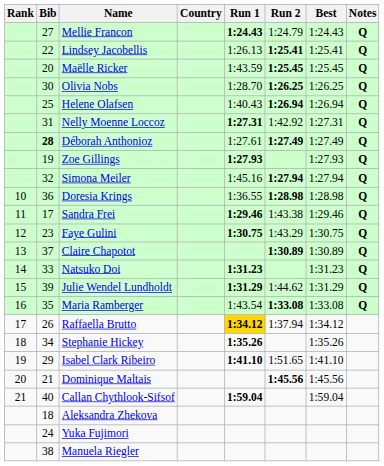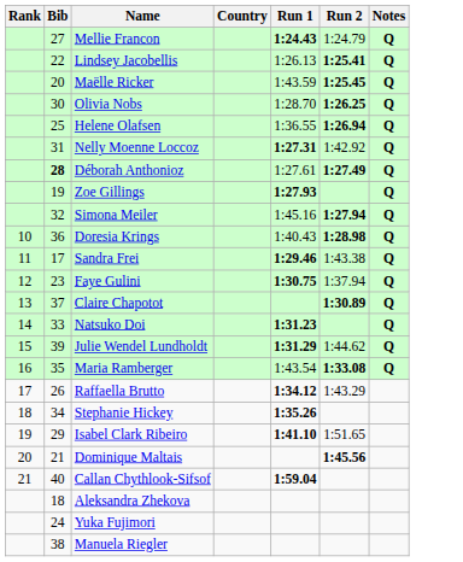- column: Best | 1:24.43 | 1:25.41 | 1:25.45 | 1:26.25 | 1:26.94 | 1:27.31 | 1:27.49 | 1:27.93 | 1:27.94 | 1:28.98 | 1:29.46 | 1:30.75 | 1:30.89 | 1:31.23 | 1:31.29 | 1:33.08 | 1:34.12 | 1:35.26 | 1:41.10 | 1:45.56 | 1:59.04
Helene Olafsen | Run 1: 1:40.43 -> 1:36.55
Doresia Krings | Run 1: 1:36.55 -> 1:40.43
Faye Gulini | Run 2: 1:43.29 -> 1:37.94
Raffaella Brutto | Run 1: gold background -> no background
Raffaella Brutto | Run 2: 1:37.94 -> 1:43.29
